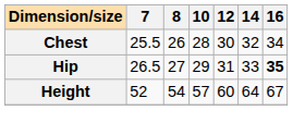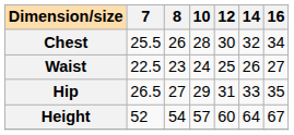+ row: Waist | 22.5 | 23 | 24 | 25 | 26 | 27
Hip | 16: bold -> normal
